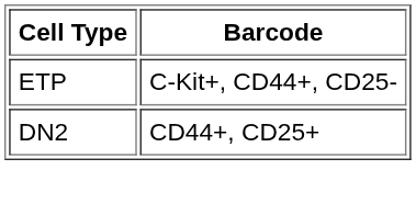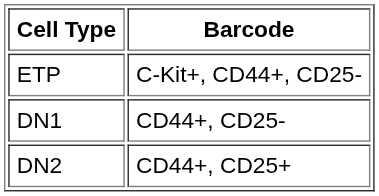+ row: DN1 | CD44+, CD25-
